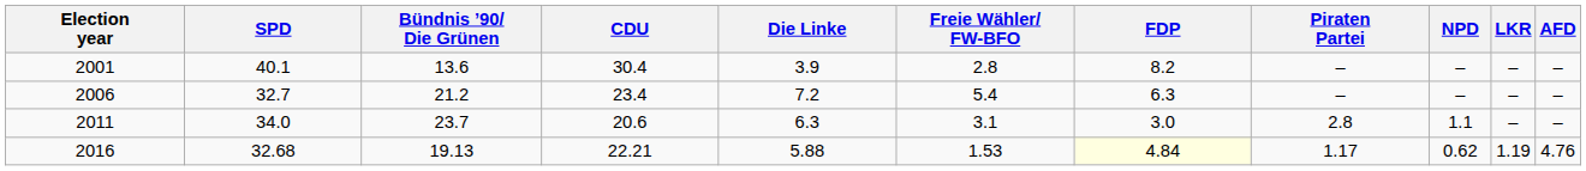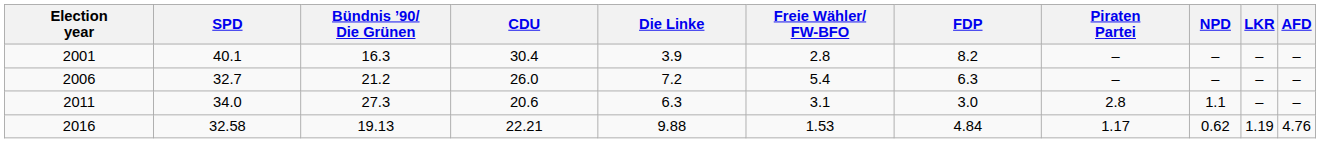2001 | Bündnis ’90/ Die Grünen: 13.6 -> 16.3
2006 | CDU: 23.4 -> 26.0
2011 | Bündnis ’90/ Die Grünen: 23.7 -> 27.3
2016 | SPD: 32.68 -> 32.58
2016 | Die Linke: 5.88 -> 9.88
2016 | FDP: lightyellow background -> no background
